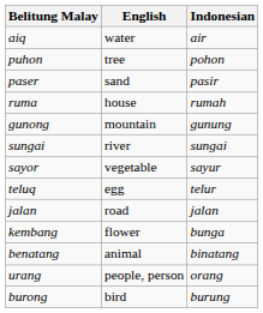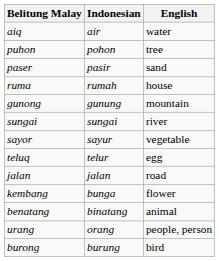columns swapped: Indonesian <-> English
